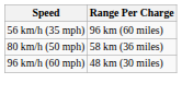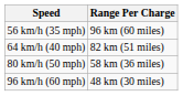+ row: 64 km/h (40 mph) | 82 km (51 miles)
